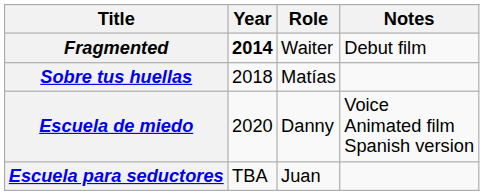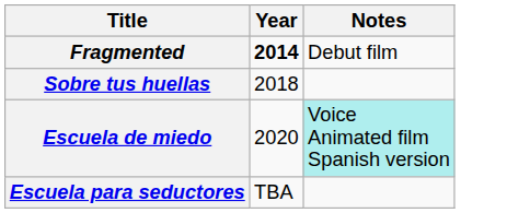- column: Role | Waiter | Matías | Danny | Juan
Escuela de miedo | Notes: no background -> paleturquoise background
